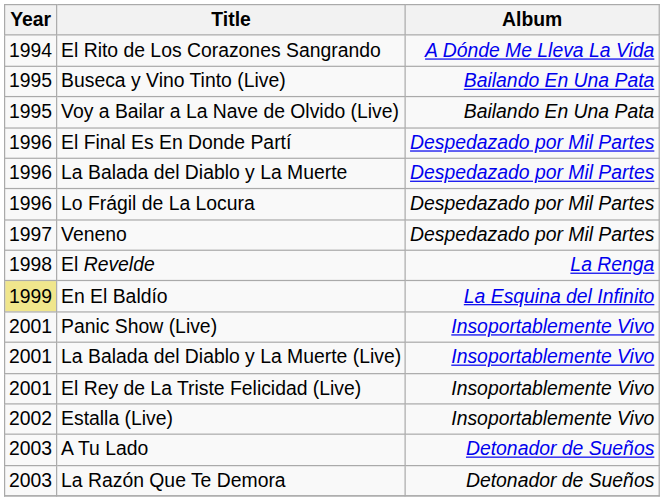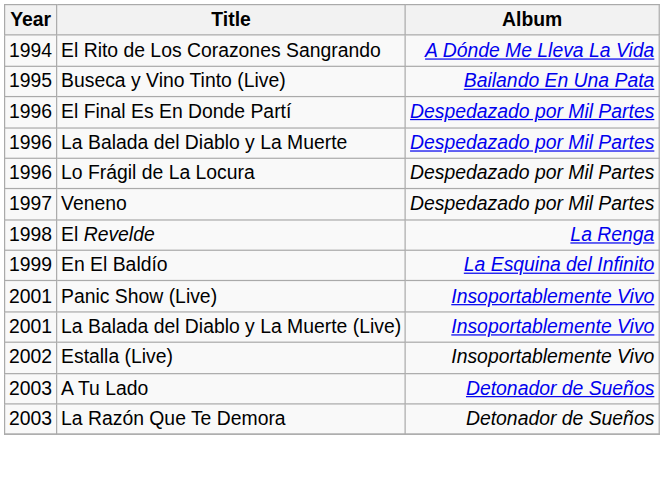- row: 1995 | Voy a Bailar a La Nave de Olvido (Live) | Bailando En Una Pata
En El Baldío | Year: khaki background -> no background
- row: 2001 | El Rey de La Triste Felicidad (Live) | Insoportablemente Vivo
